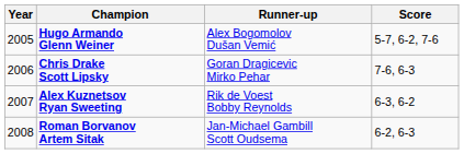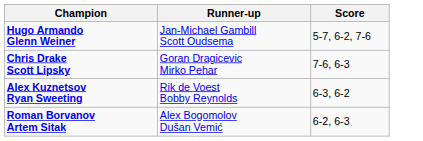- column: Year | 2005 | 2006 | 2007 | 2008
Hugo Armando Glenn Weiner | Runner-up: Alex Bogomolov Dušan Vemić -> Jan-Michael Gambill Scott Oudsema
Roman Borvanov Artem Sitak | Runner-up: Jan-Michael Gambill Scott Oudsema -> Alex Bogomolov Dušan Vemić
